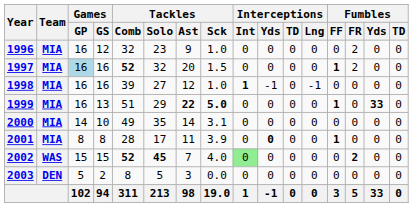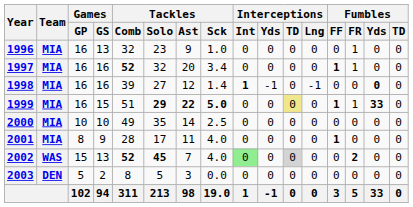1996 | Games / GS: 12 -> 13
1996 | Fumbles / FR: 2 -> 1
1997 | Games / GP: lightblue background -> no background
1997 | Tackles / Sck: 1.5 -> 3.4
1997 | Fumbles / FR: 2 -> 1
1998 | Tackles / Sck: 1.0 -> 1.4
1998 | Fumbles / Yds: normal -> bold
1999 | Games / GS: 13 -> 15
1999 | Tackles / Solo: normal -> bold
1999 | Interceptions / TD: no background -> khaki background
1999 | Fumbles / FR: 0 -> 1
2000 | Games / GP: 14 -> 10
2000 | Tackles / Sck: 3.1 -> 2.5
2001 | Games / GS: 8 -> 9
2001 | Tackles / Sck: 3.9 -> 4.0
2001 | Interceptions / Yds: bold -> normal
2002 | Games / GS: 15 -> 13
2002 | Interceptions / TD: no background -> lightgrey background
